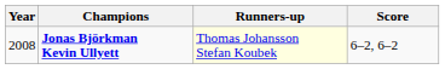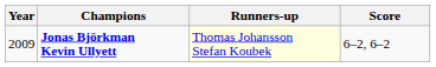Jonas Björkman Kevin Ullyett | Year: 2008 -> 2009
